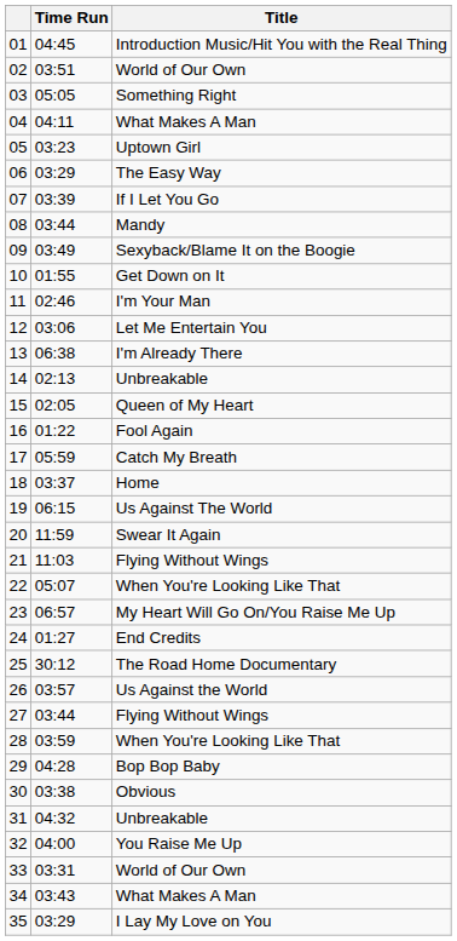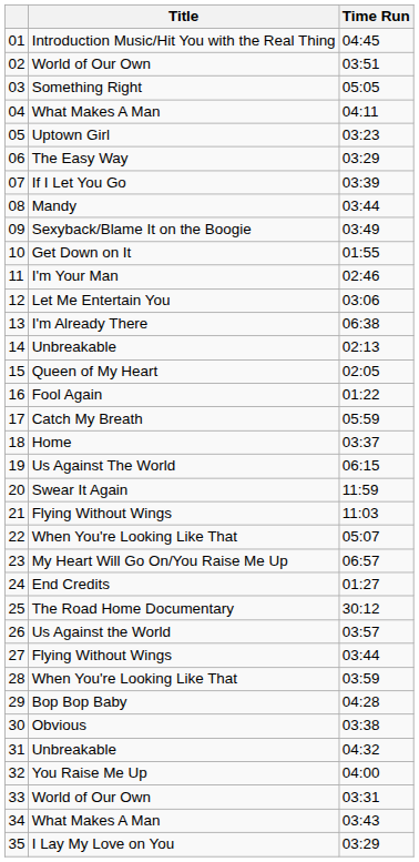columns swapped: Title <-> Time Run
